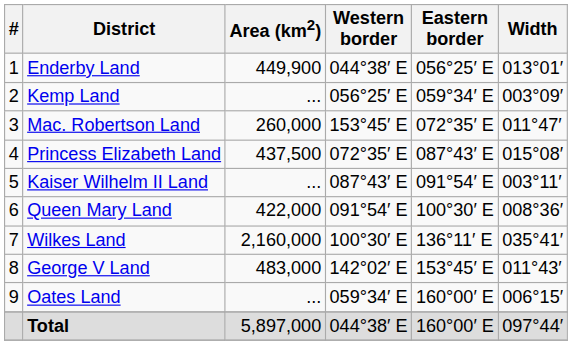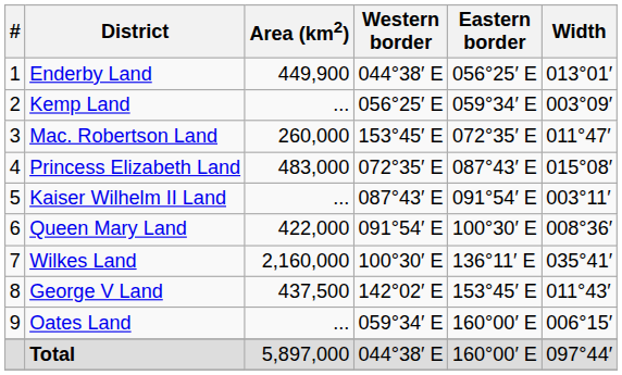Princess Elizabeth Land | Area (km2): 437,500 -> 483,000
George V Land | Area (km2): 483,000 -> 437,500
